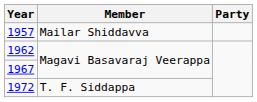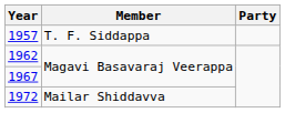1957 | Member: Mailar Shiddavva -> T. F. Siddappa
1972 | Member: T. F. Siddappa -> Mailar Shiddavva
